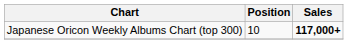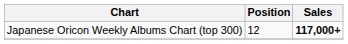Japanese Oricon Weekly Albums Chart (top 300) | Position: 10 -> 12
